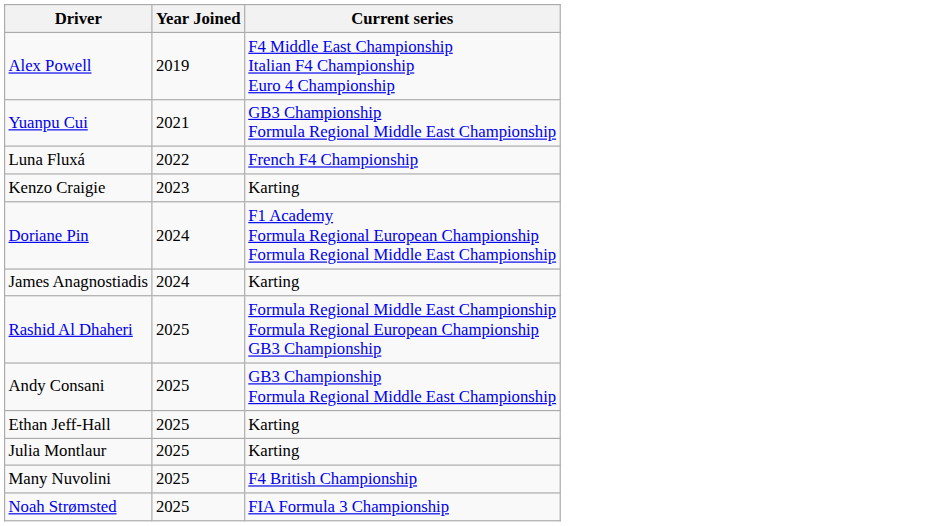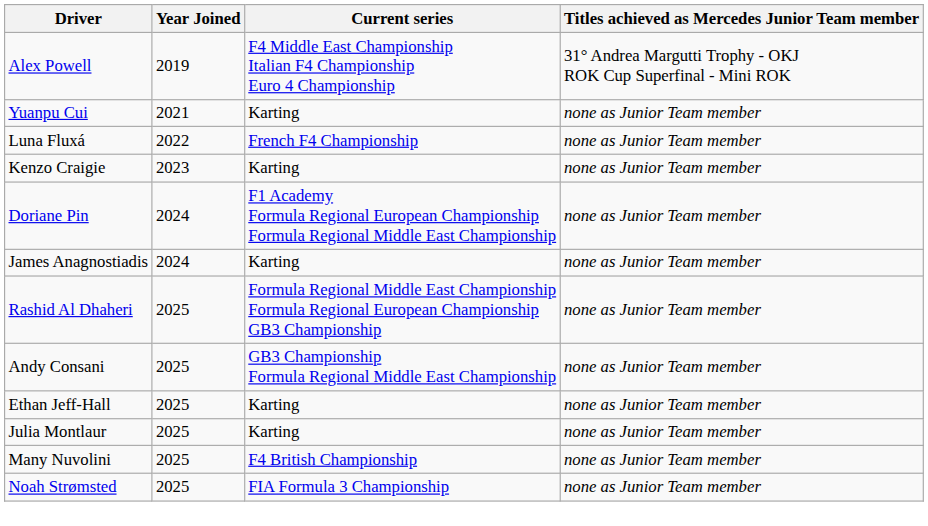+ column: Titles achieved as Mercedes Junior Team member | 31° Andrea Margutti Trophy - OKJ ROK Cup Superfinal - Mini ROK | none as Junior Team member | none as Junior Team member | none as Junior Team member | none as Junior Team member | none as Junior Team member | none as Junior Team member | none as Junior Team member | none as Junior Team member | none as Junior Team member | none as Junior Team member | none as Junior Team member
Yuanpu Cui | Current series: GB3 Championship Formula Regional Middle East Championship -> Karting
